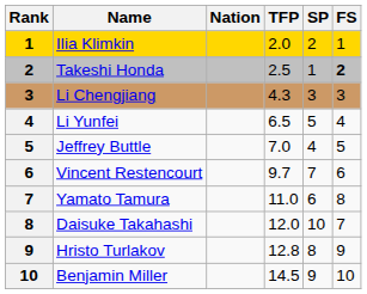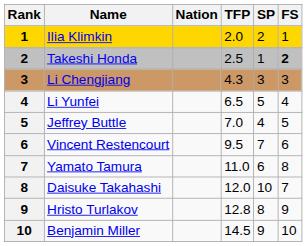Vincent Restencourt | TFP: 9.7 -> 9.5
